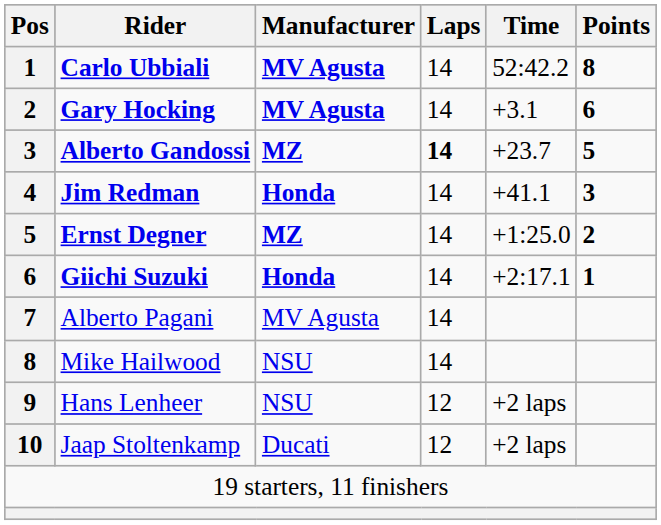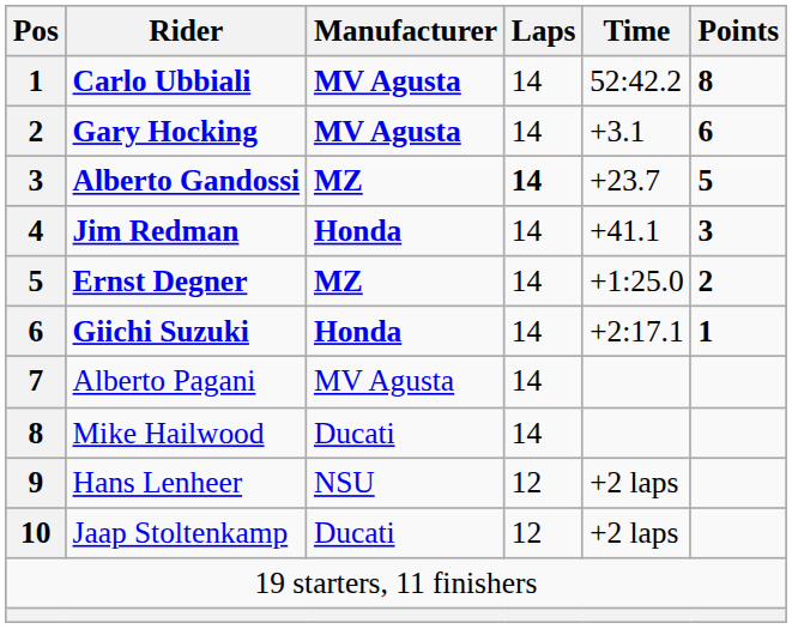Mike Hailwood | Manufacturer: NSU -> Ducati
